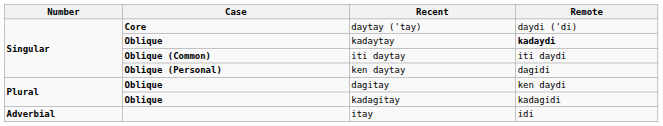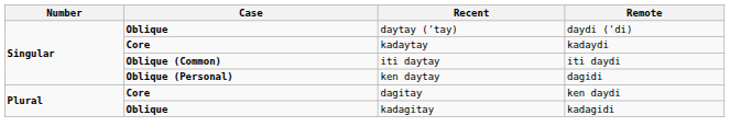daytay ('tay) | Case: Core -> Oblique
kadaytay | Case: Oblique -> Core
kadaytay | Remote: bold -> normal
dagitay | Case: Oblique -> Core
- row: Adverbial | itay | idi
